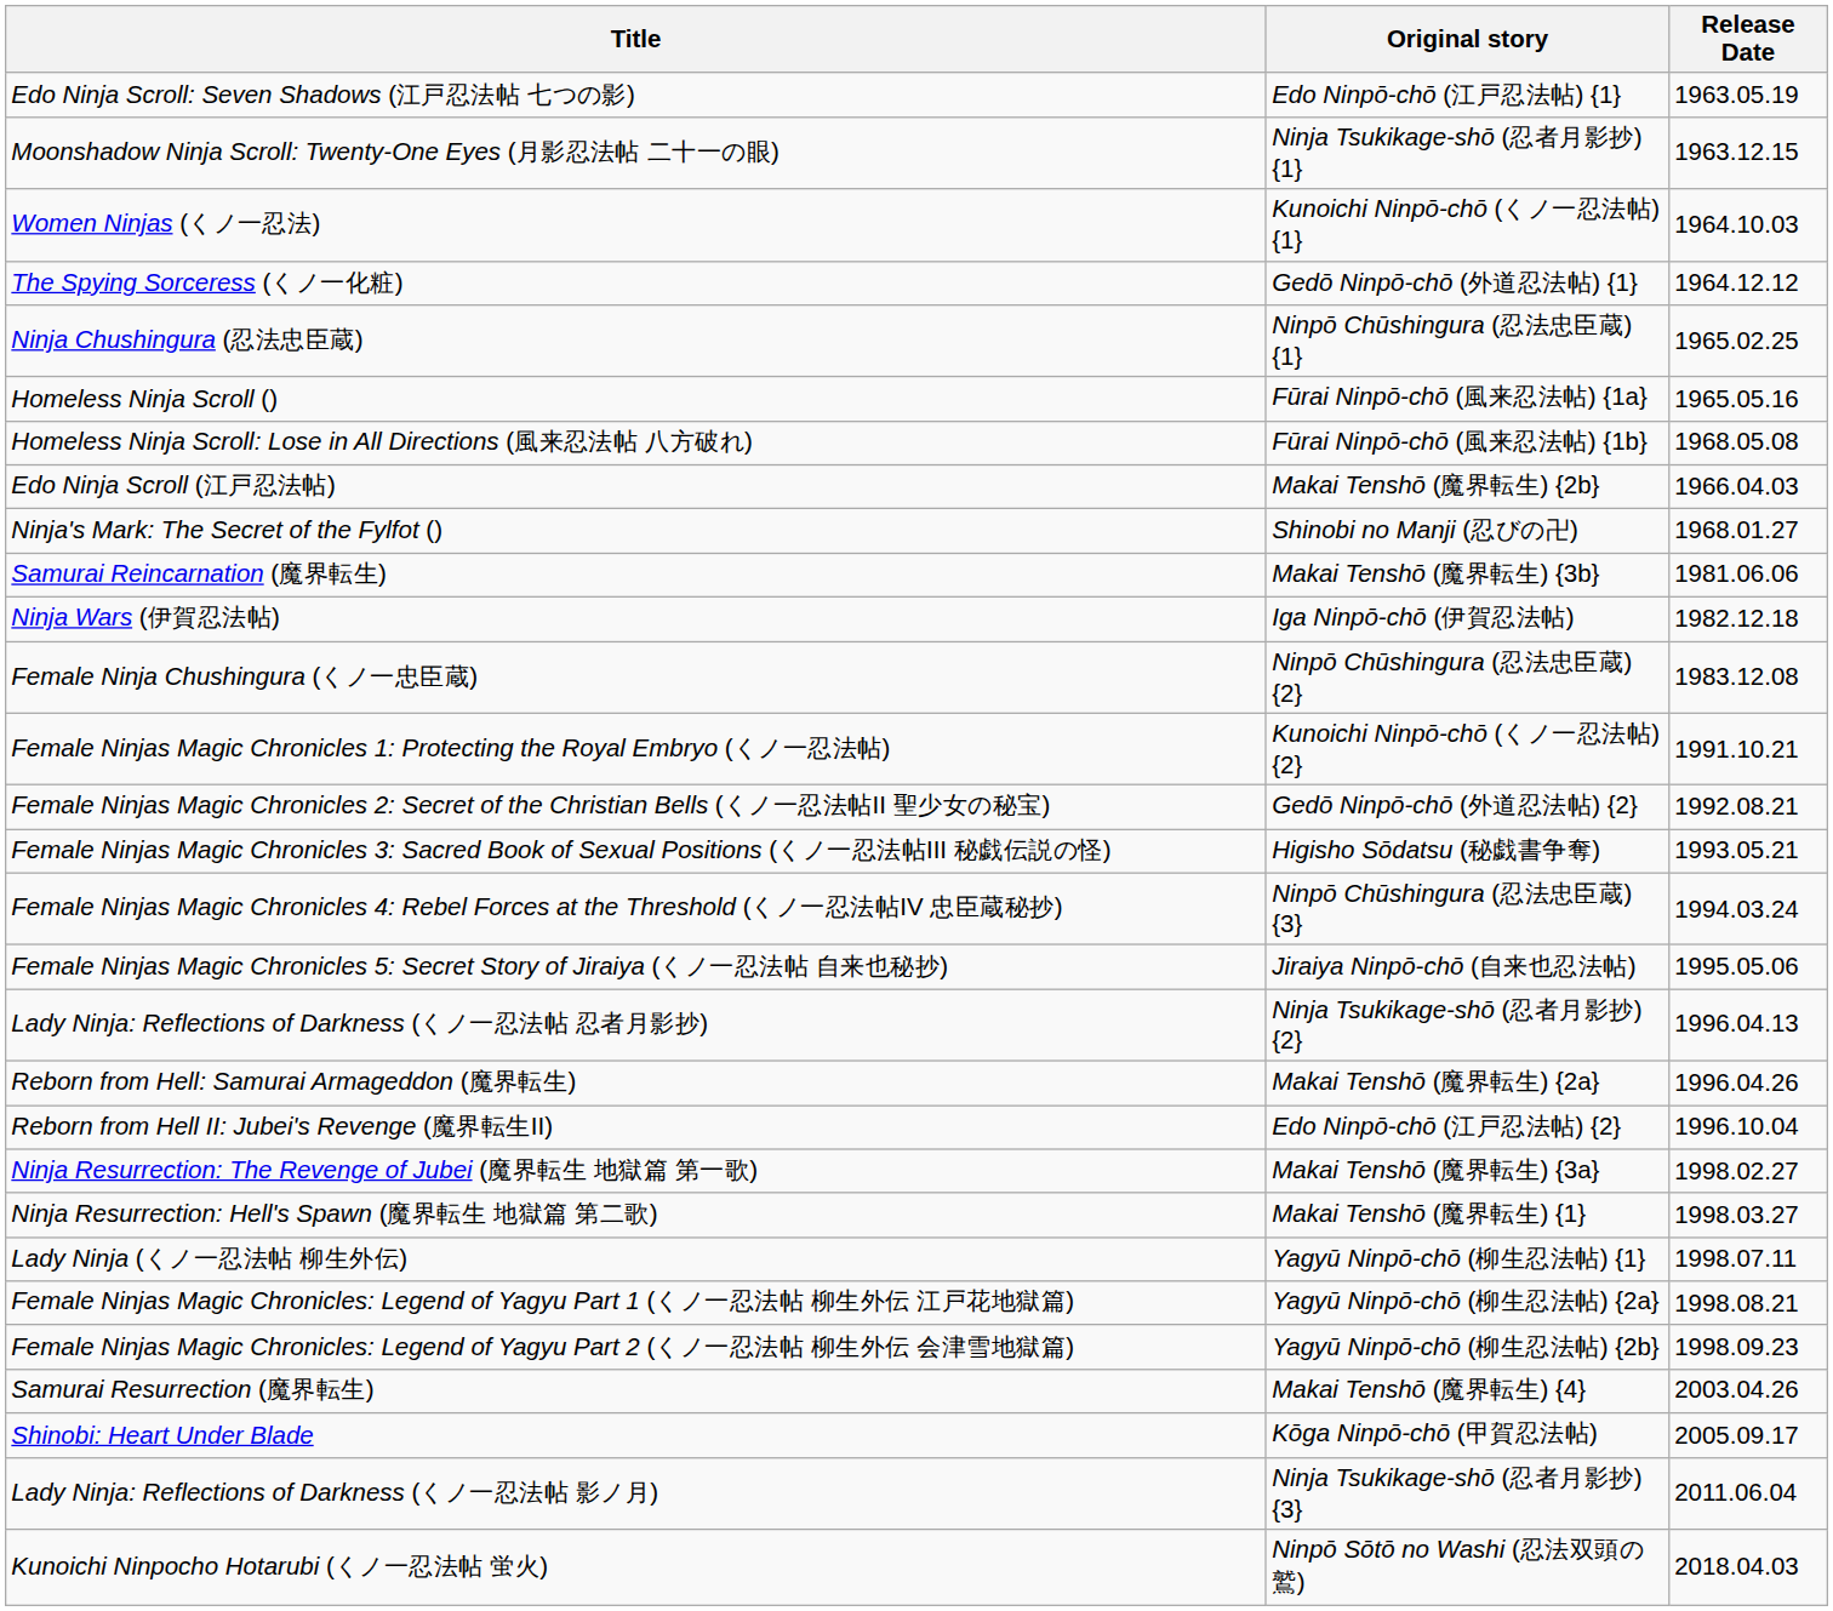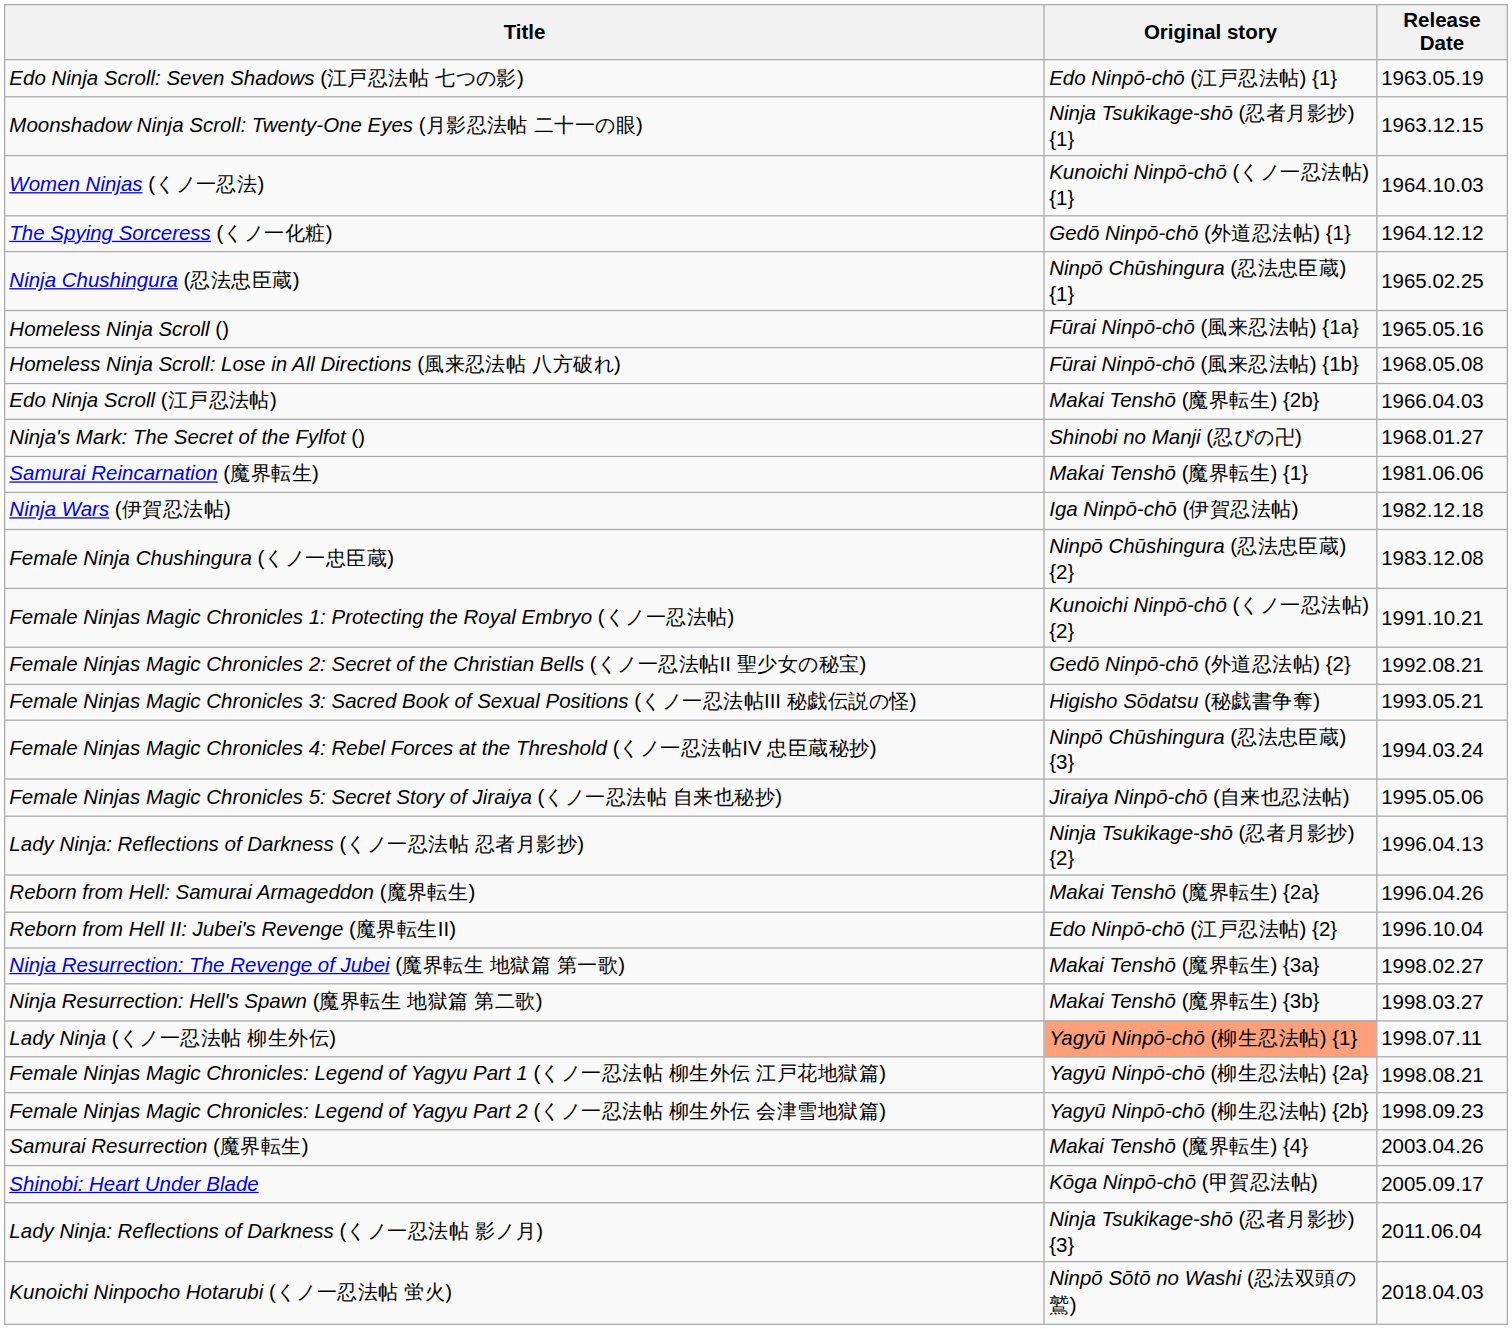Samurai Reincarnation (魔界転生) | Original story: Makai Tenshō (魔界転生) {3b} -> Makai Tenshō (魔界転生) {1}
Ninja Resurrection: Hell's Spawn (魔界転生 地獄篇 第二歌) | Original story: Makai Tenshō (魔界転生) {1} -> Makai Tenshō (魔界転生) {3b}
Lady Ninja (くノ一忍法帖 柳生外伝) | Original story: no background -> lightsalmon background
